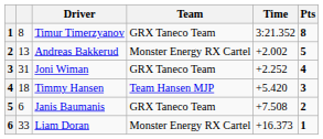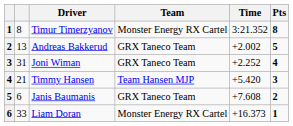Timur Timerzyanov | Team: GRX Taneco Team -> Monster Energy RX Cartel
Andreas Bakkerud | Team: Monster Energy RX Cartel -> GRX Taneco Team
Timmy Hansen | column 2: 18 -> 21
Janis Baumanis | Time: +7.508 -> +7.608
